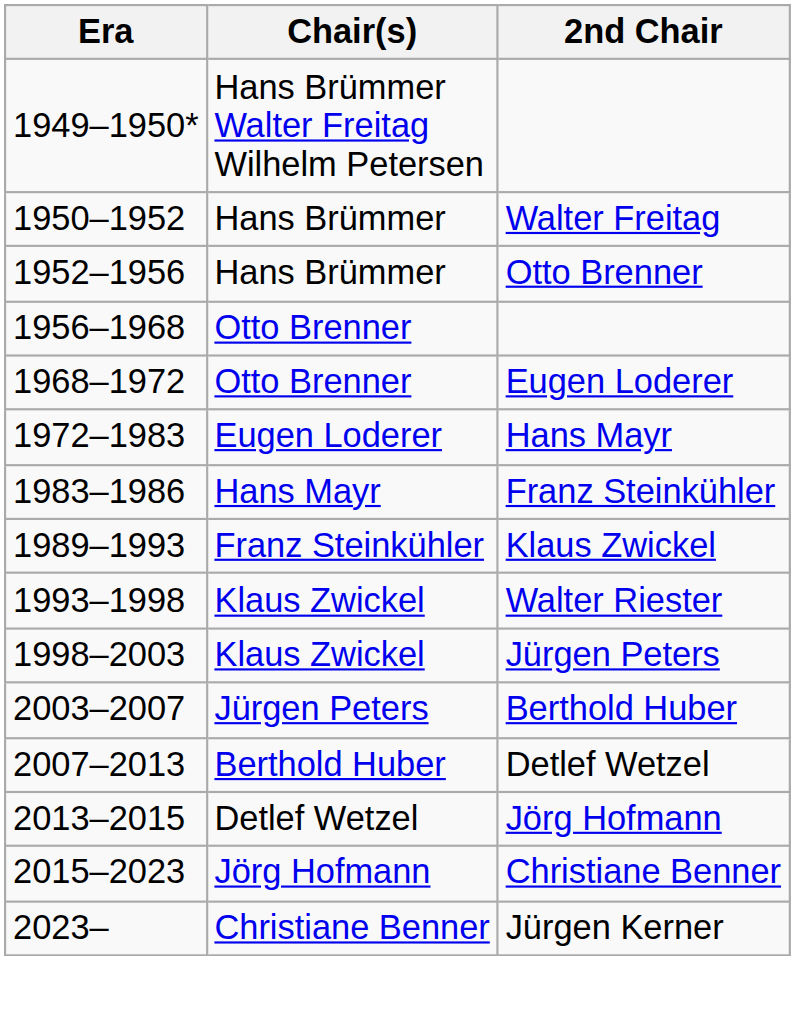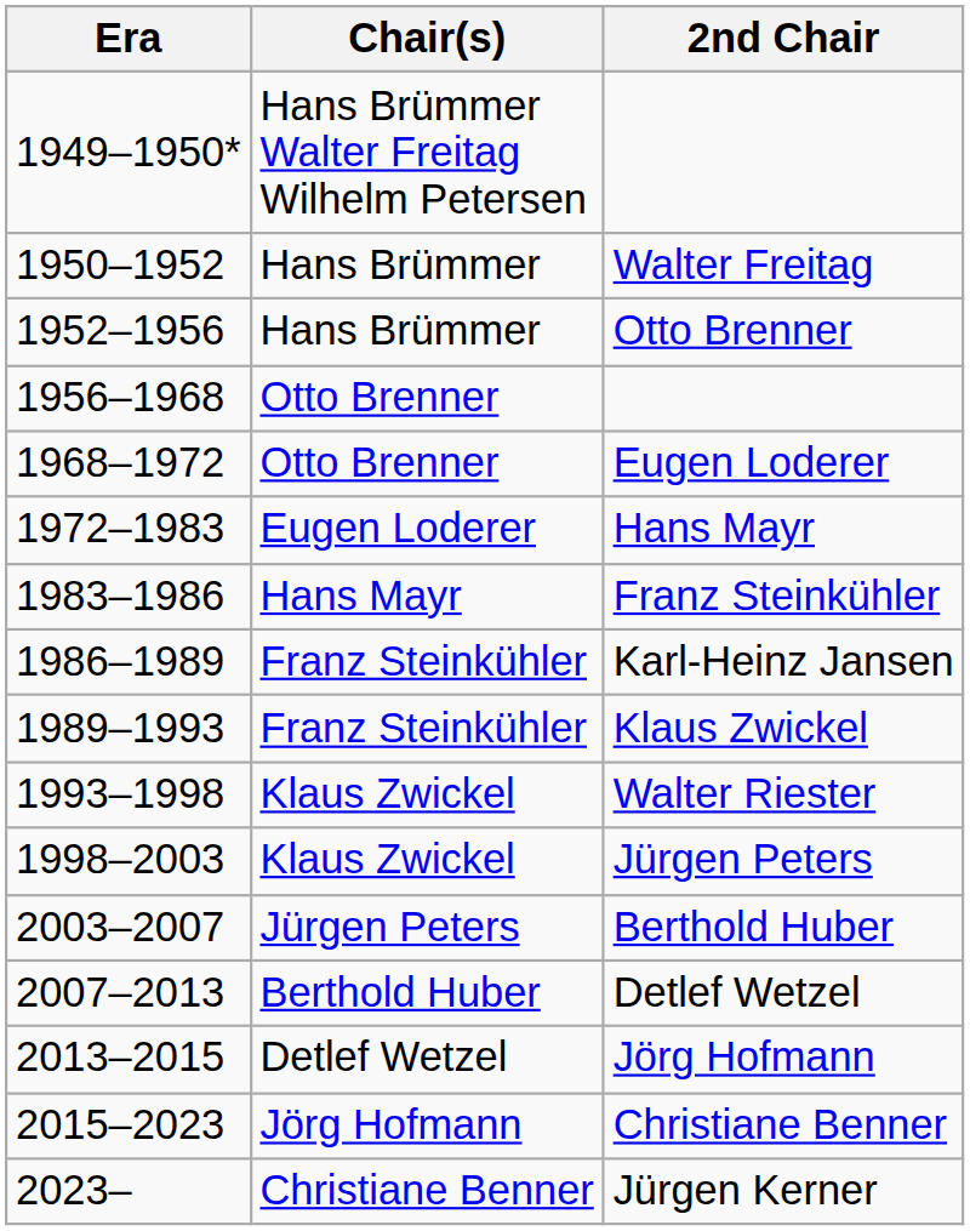+ row: 1986–1989 | Franz Steinkühler | Karl-Heinz Jansen
